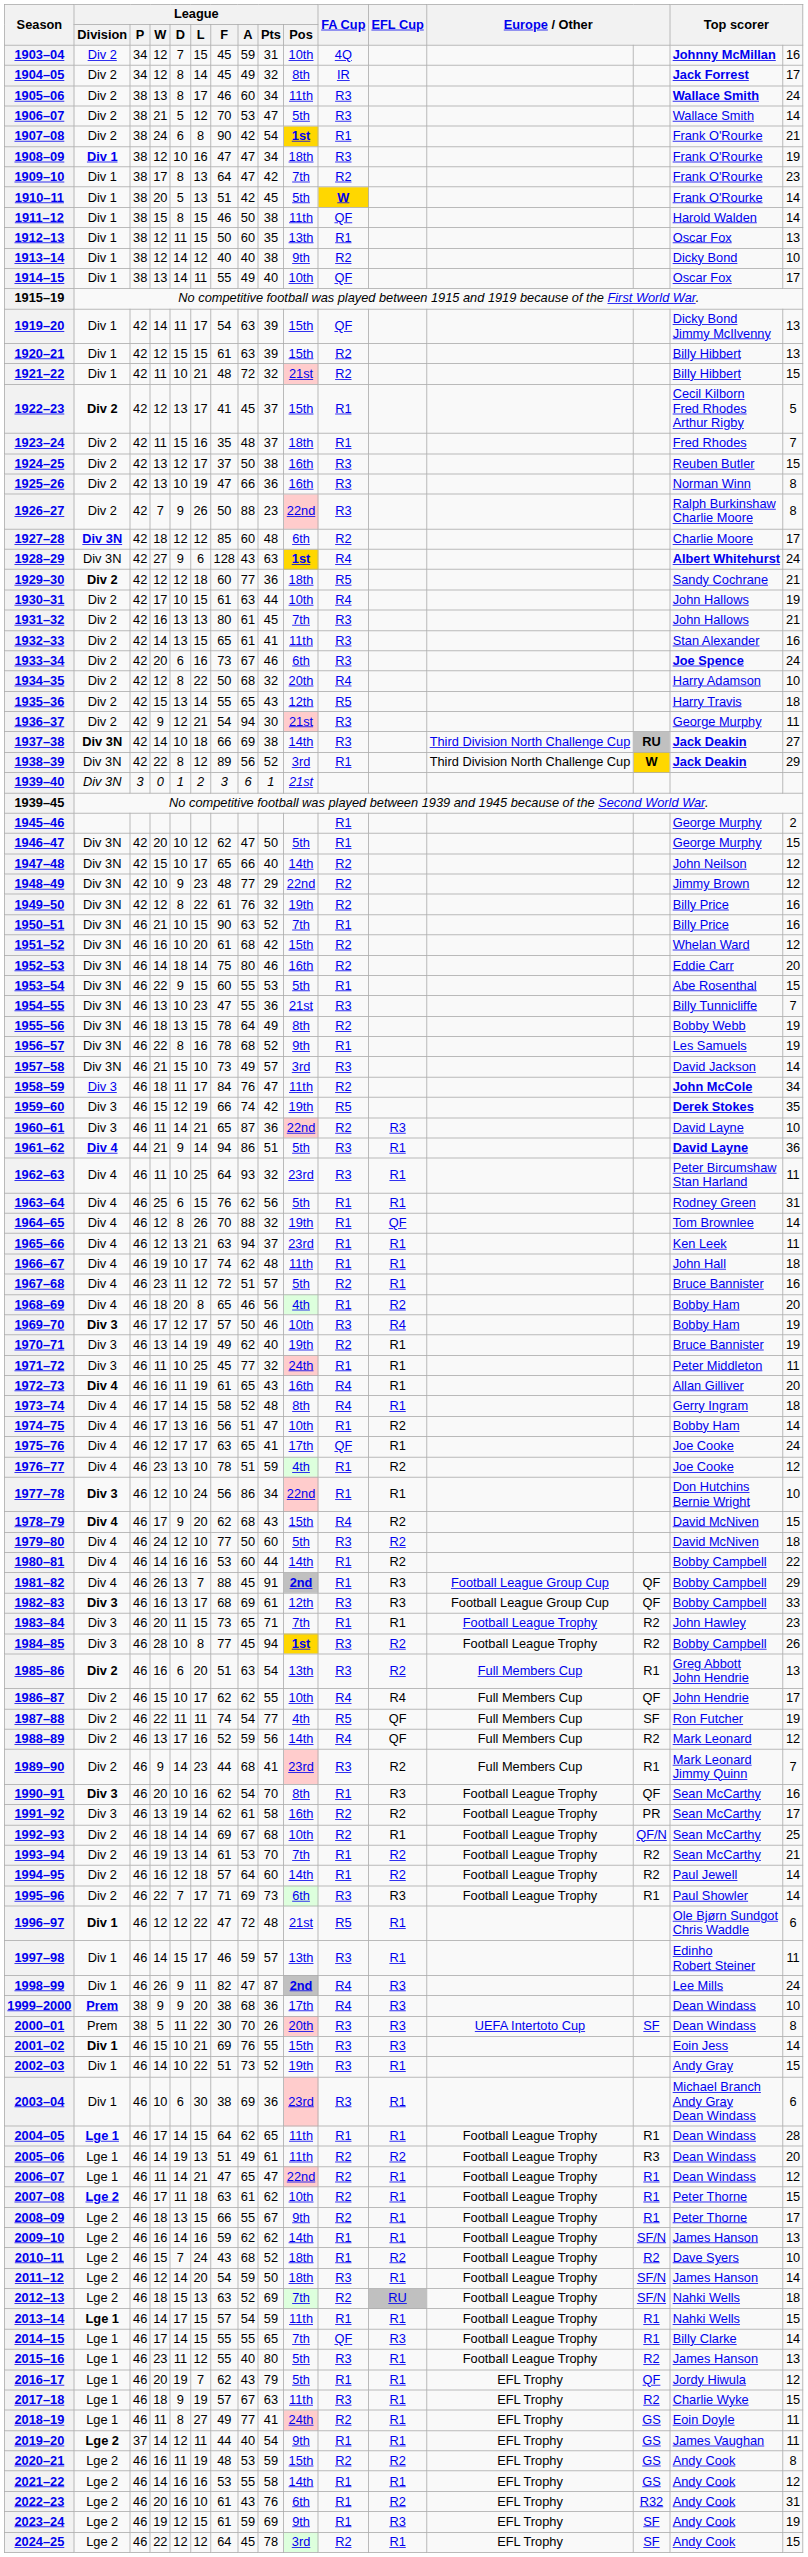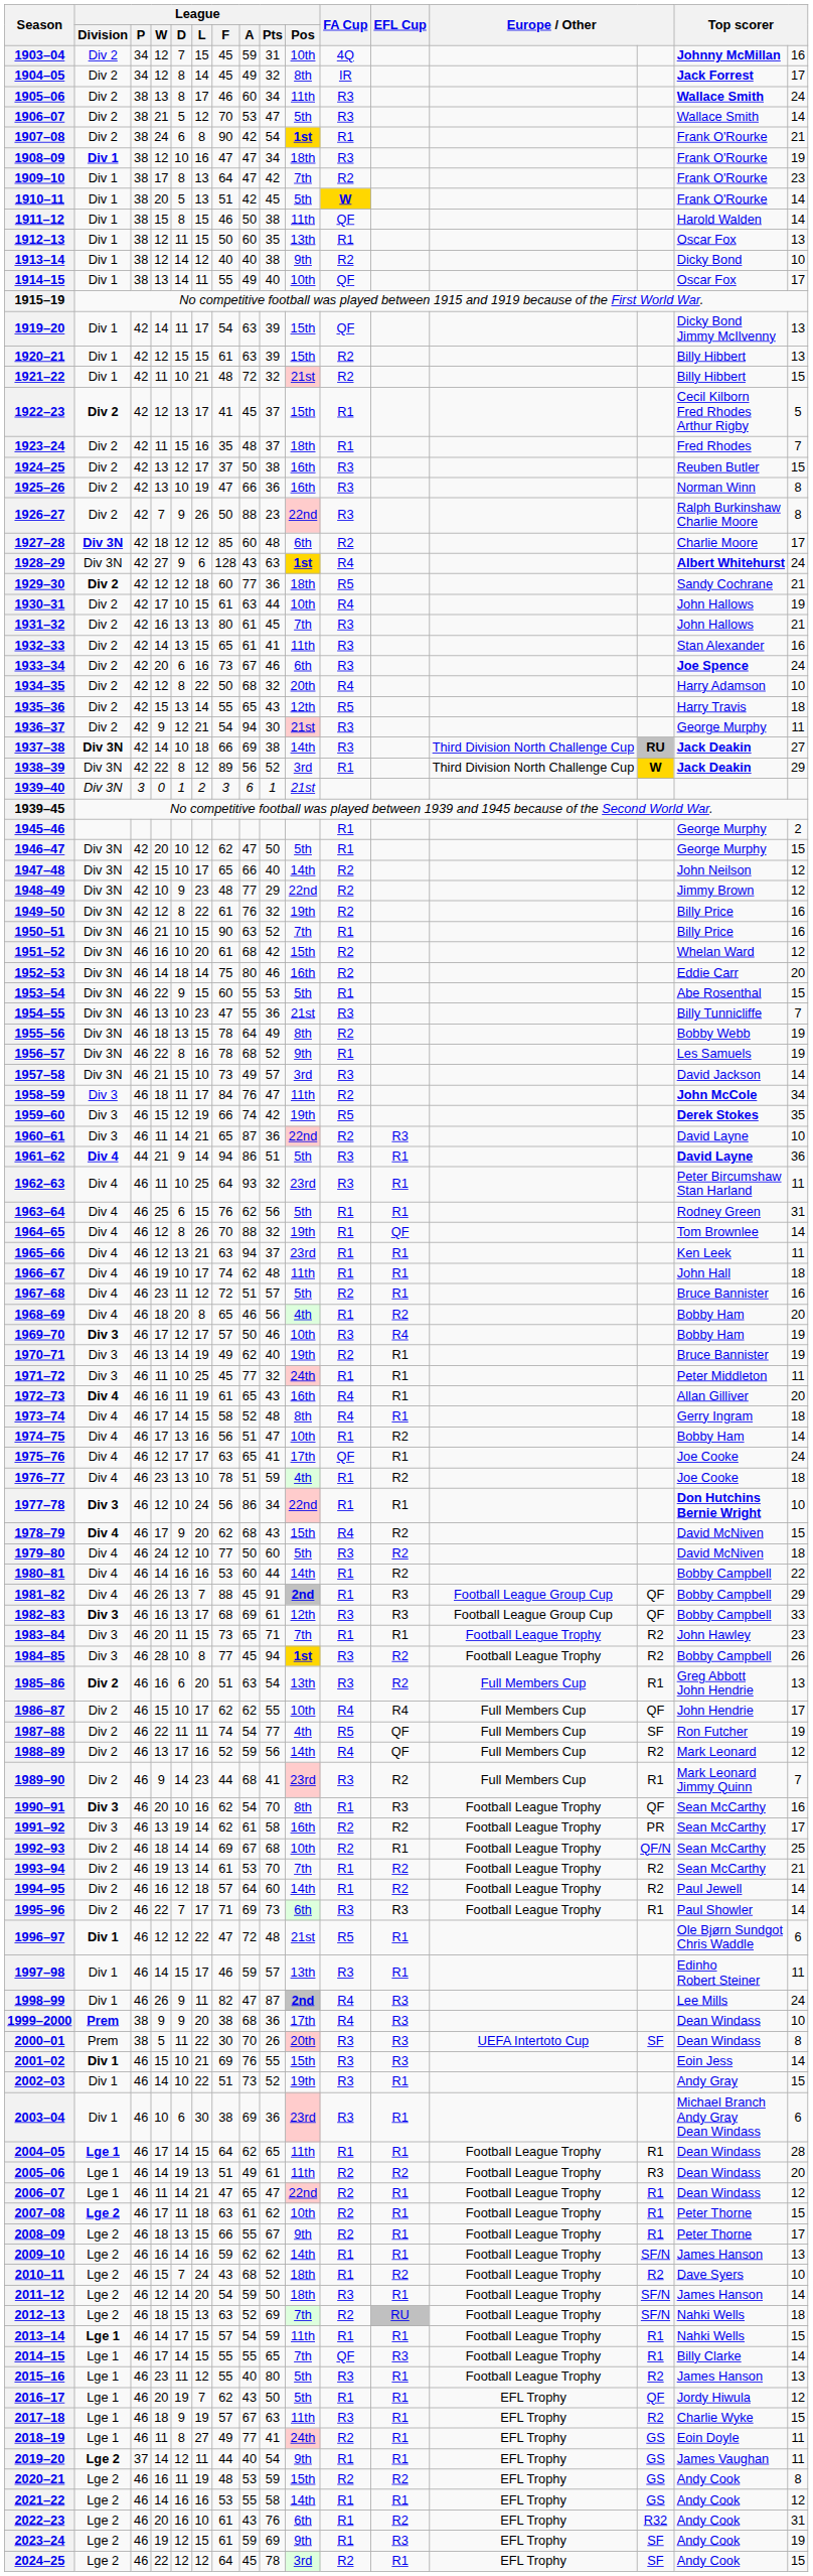1976–77 | column 16: 12 -> 18
1977–78 | column 15: normal -> bold
2016–17 | League / Pts: 79 -> 50
